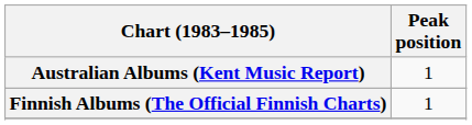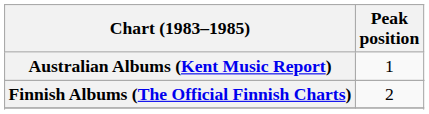Finnish Albums (The Official Finnish Charts) | Peak position: 1 -> 2
